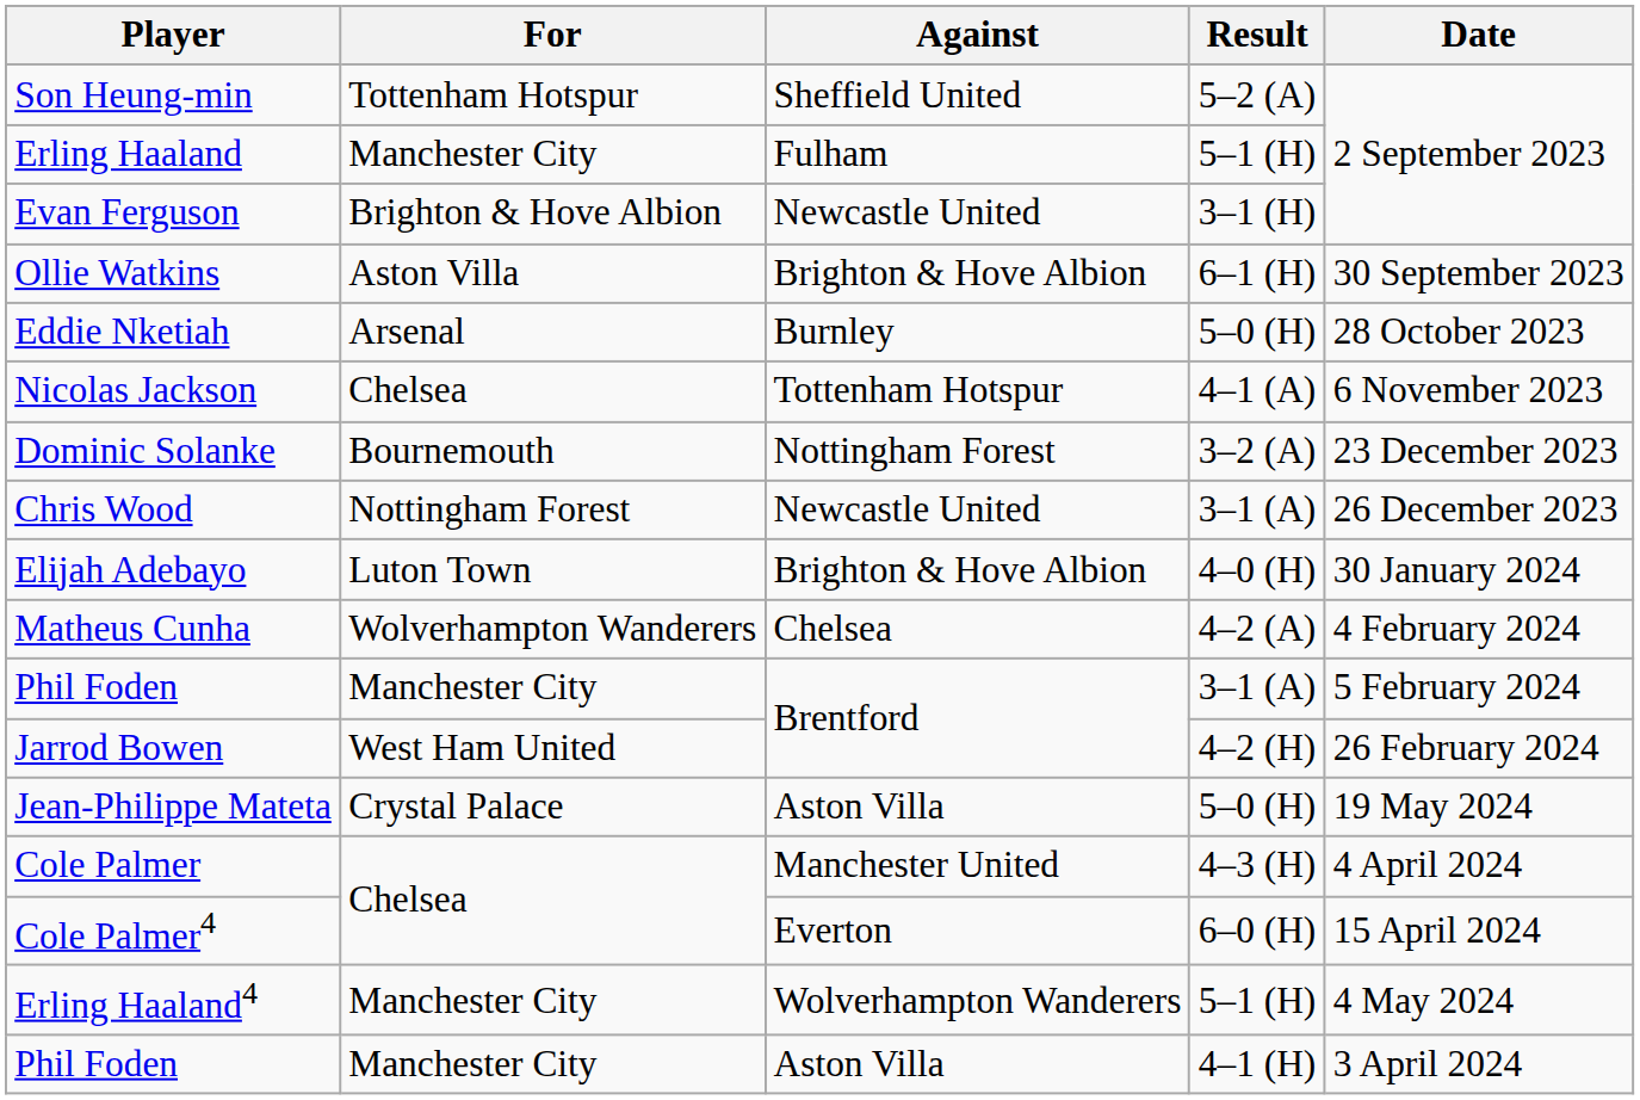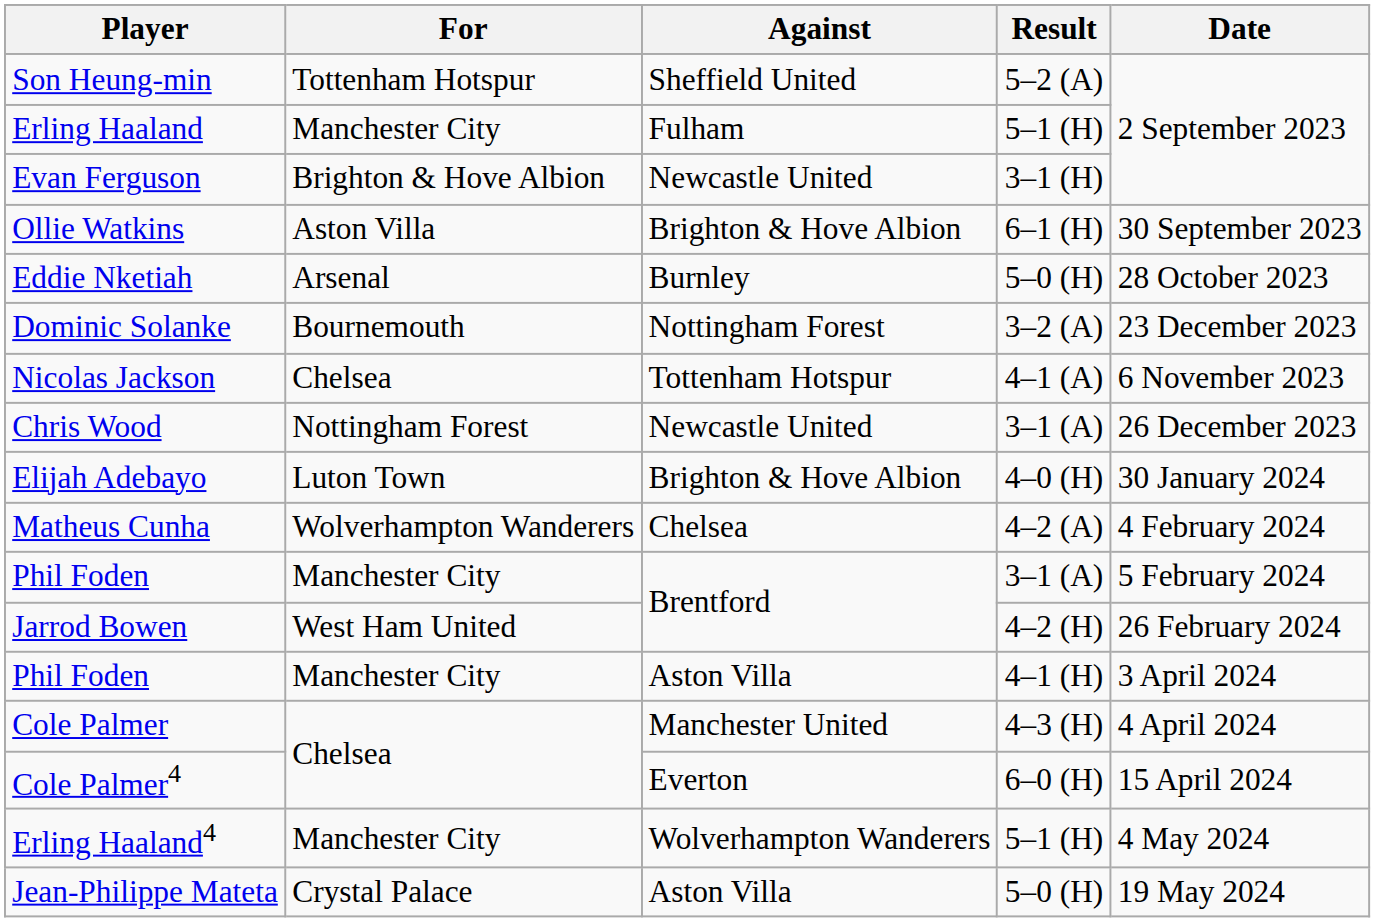rows swapped: Nicolas Jackson <-> Dominic Solanke
rows swapped: Phil Foden / 4–1 (H) <-> Jean-Philippe Mateta
